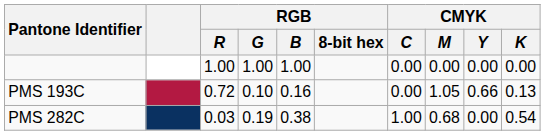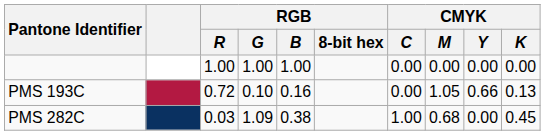PMS 282C | RGB / G: 0.19 -> 1.09
PMS 282C | CMYK / K: 0.54 -> 0.45
